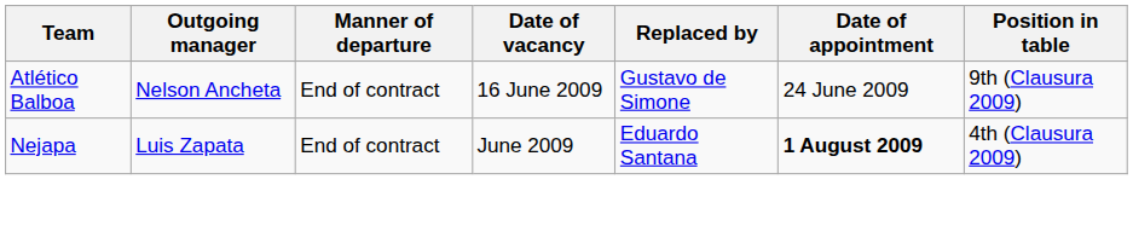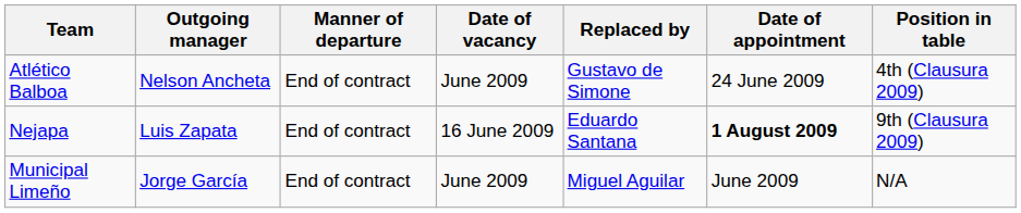Atlético Balboa | Date of vacancy: 16 June 2009 -> June 2009
Atlético Balboa | Position in table: 9th (Clausura 2009) -> 4th (Clausura 2009)
Nejapa | Date of vacancy: June 2009 -> 16 June 2009
Nejapa | Position in table: 4th (Clausura 2009) -> 9th (Clausura 2009)
+ row: Municipal Limeño | Jorge García | End of contract | June 2009 | Miguel Aguilar | June 2009 | N/A
